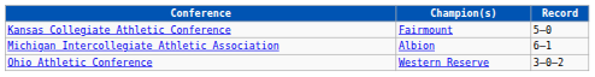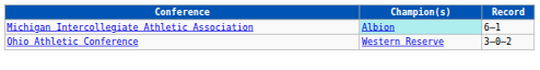- row: Kansas Collegiate Athletic Conference | Fairmount | 5–0
Michigan Intercollegiate Athletic Association | Champion(s): no background -> paleturquoise background
